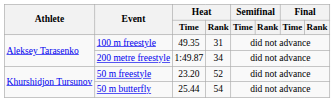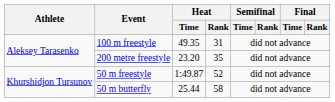200 metre freestyle | Heat / Time: 1:49.87 -> 23.20
200 metre freestyle | Heat / Rank: 34 -> 35
50 m freestyle | Heat / Time: 23.20 -> 1:49.87
50 m butterfly | Heat / Rank: 54 -> 58
